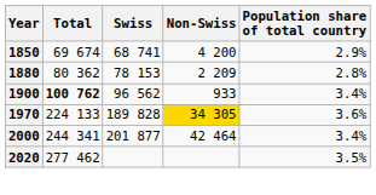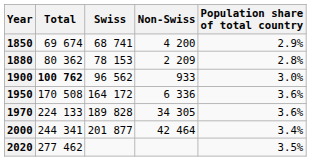1900 | Population share of total country: 3.4% -> 3.0%
+ row: 1950 | 170 508 | 164 172 | 6 336 | 3.6%
1970 | Non-Swiss: gold background -> no background
